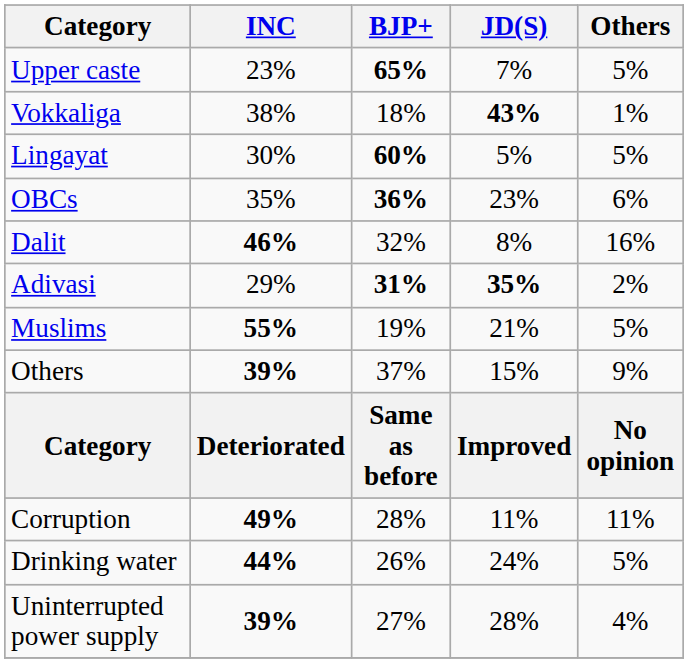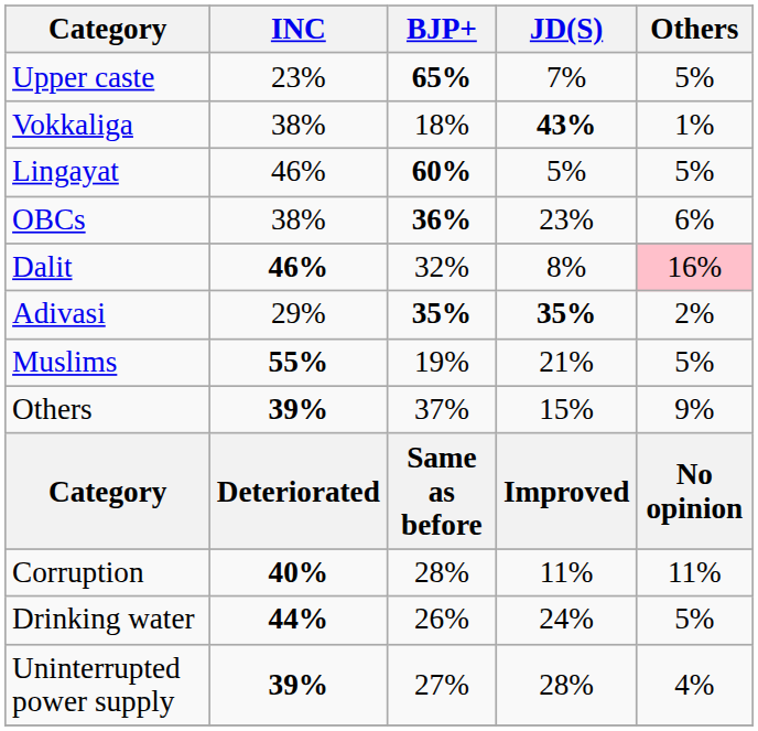Lingayat | INC: 30% -> 46%
OBCs | INC: 35% -> 38%
Dalit | Others: no background -> pink background
Adivasi | BJP+: 31% -> 35%
Corruption | INC: 49% -> 40%
